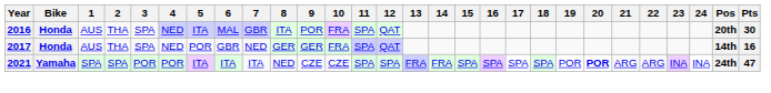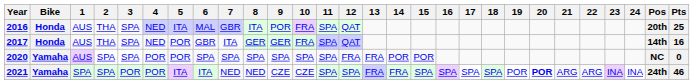2016 | Pts: 30 -> 25
2017 | 7: NED -> ITA
+ row: 2020 | Yamaha | AUS | SPA | SPA | POR | POR | SPA | SPA | SPA | SPA | SPA | SPA | FRA | FRA | POR | POR | NC | 0
2021 | 7: ITA -> NED
2021 | Pts: 47 -> 46
